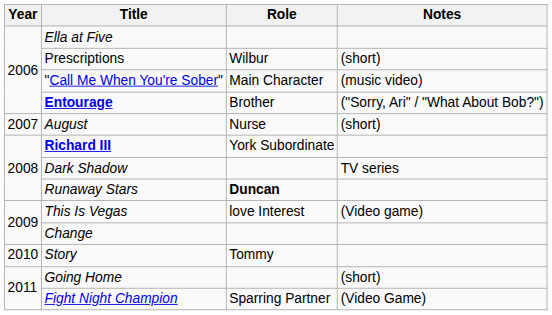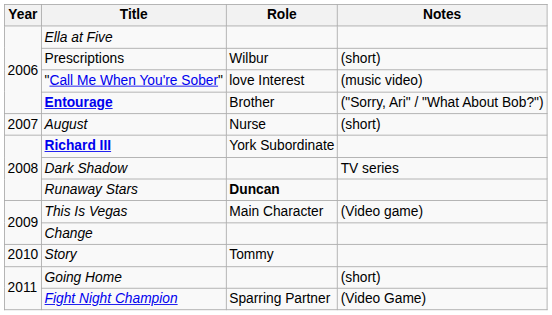"Call Me When You're Sober" | Role: Main Character -> love Interest
This Is Vegas | Role: love Interest -> Main Character
